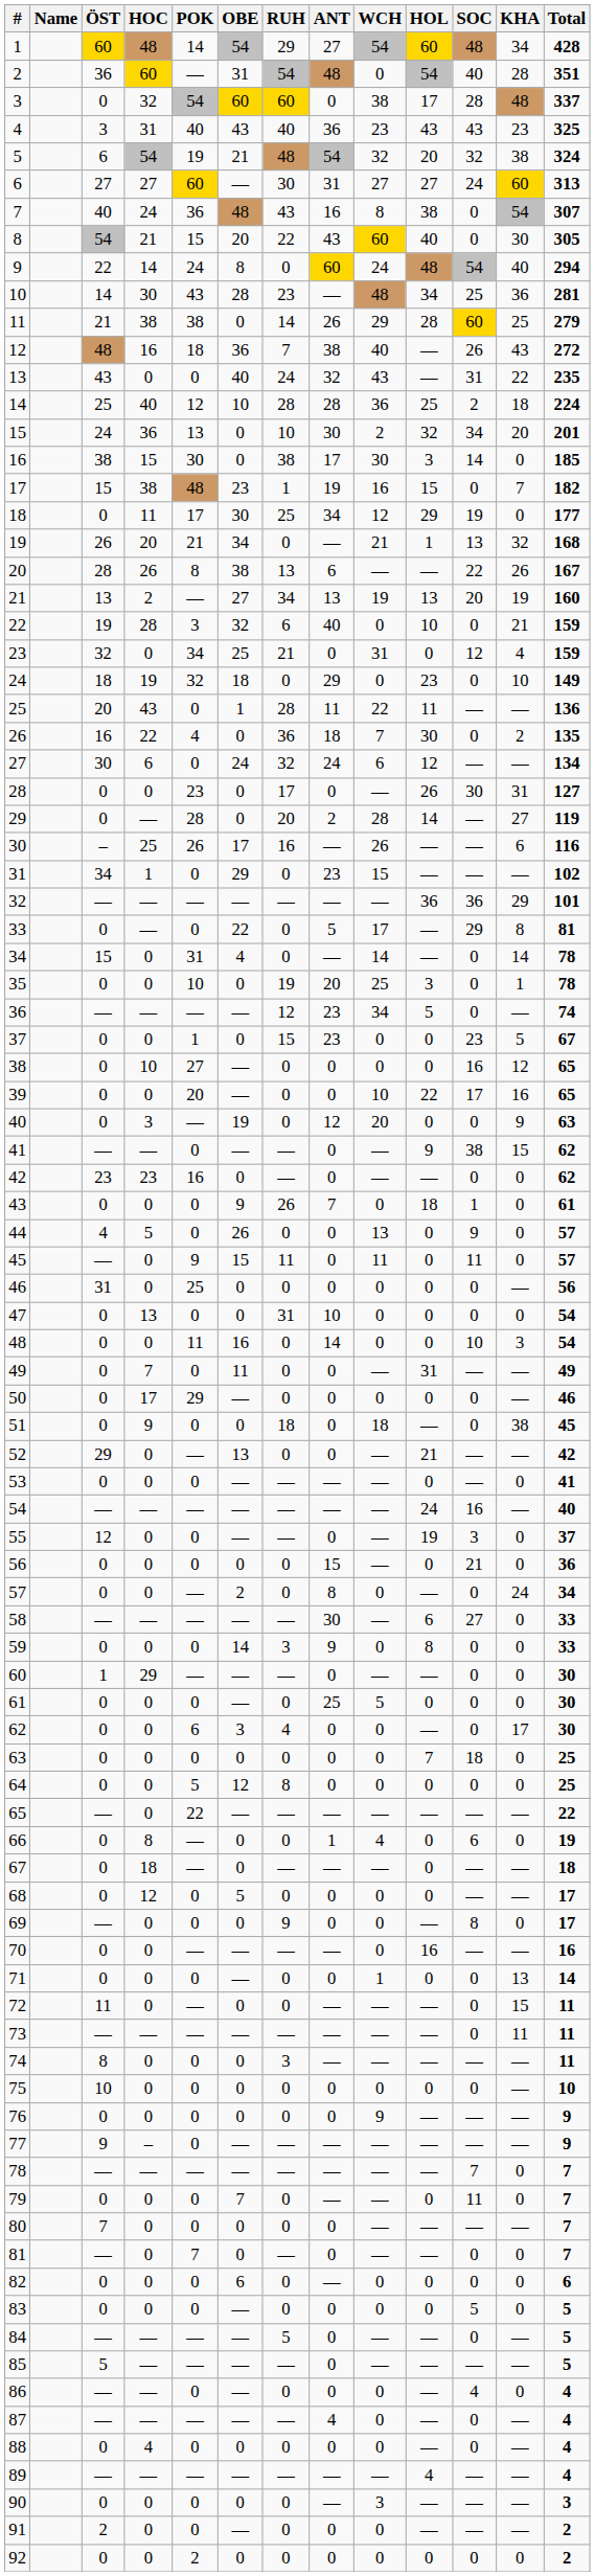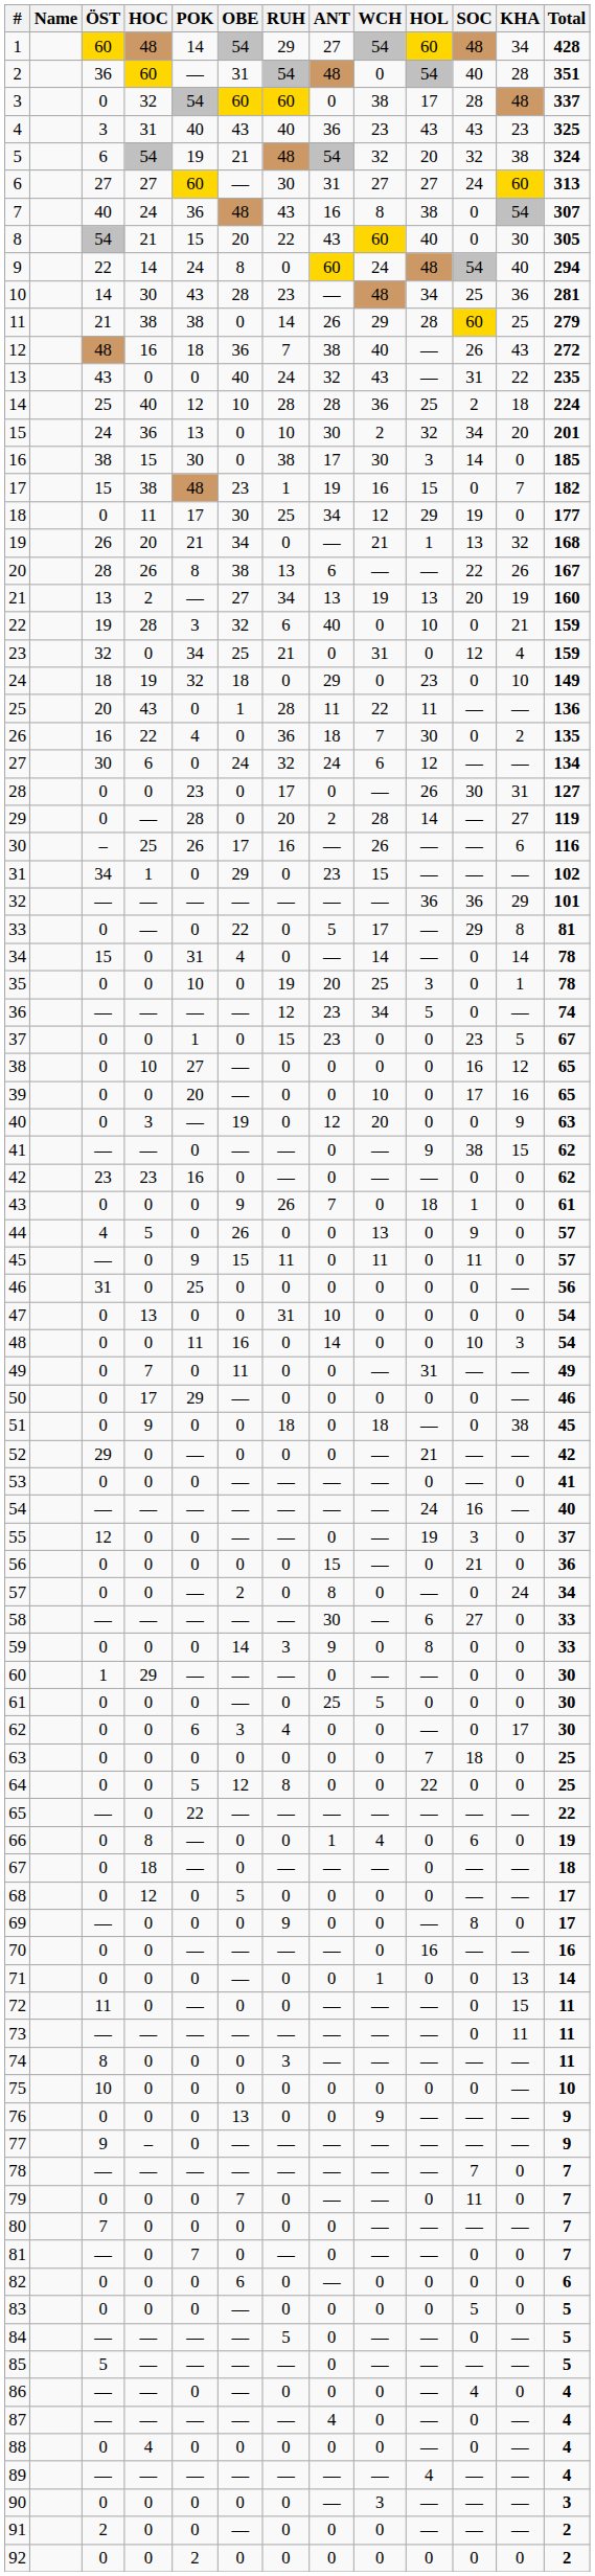39 | HOL: 22 -> 0
52 | OBE: 13 -> 0
64 | HOL: 0 -> 22
76 | OBE: 0 -> 13
